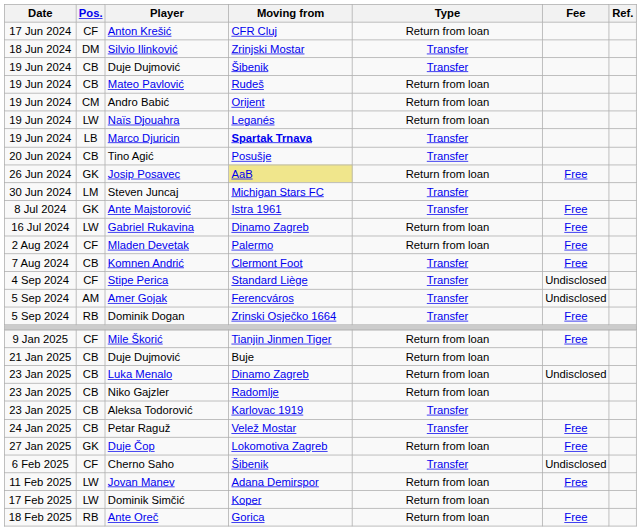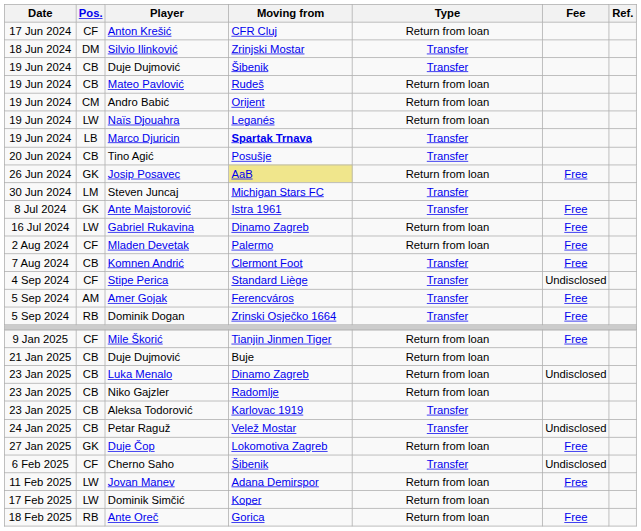Amer Gojak | Fee: Undisclosed -> Free
Petar Raguž | Fee: Free -> Undisclosed
